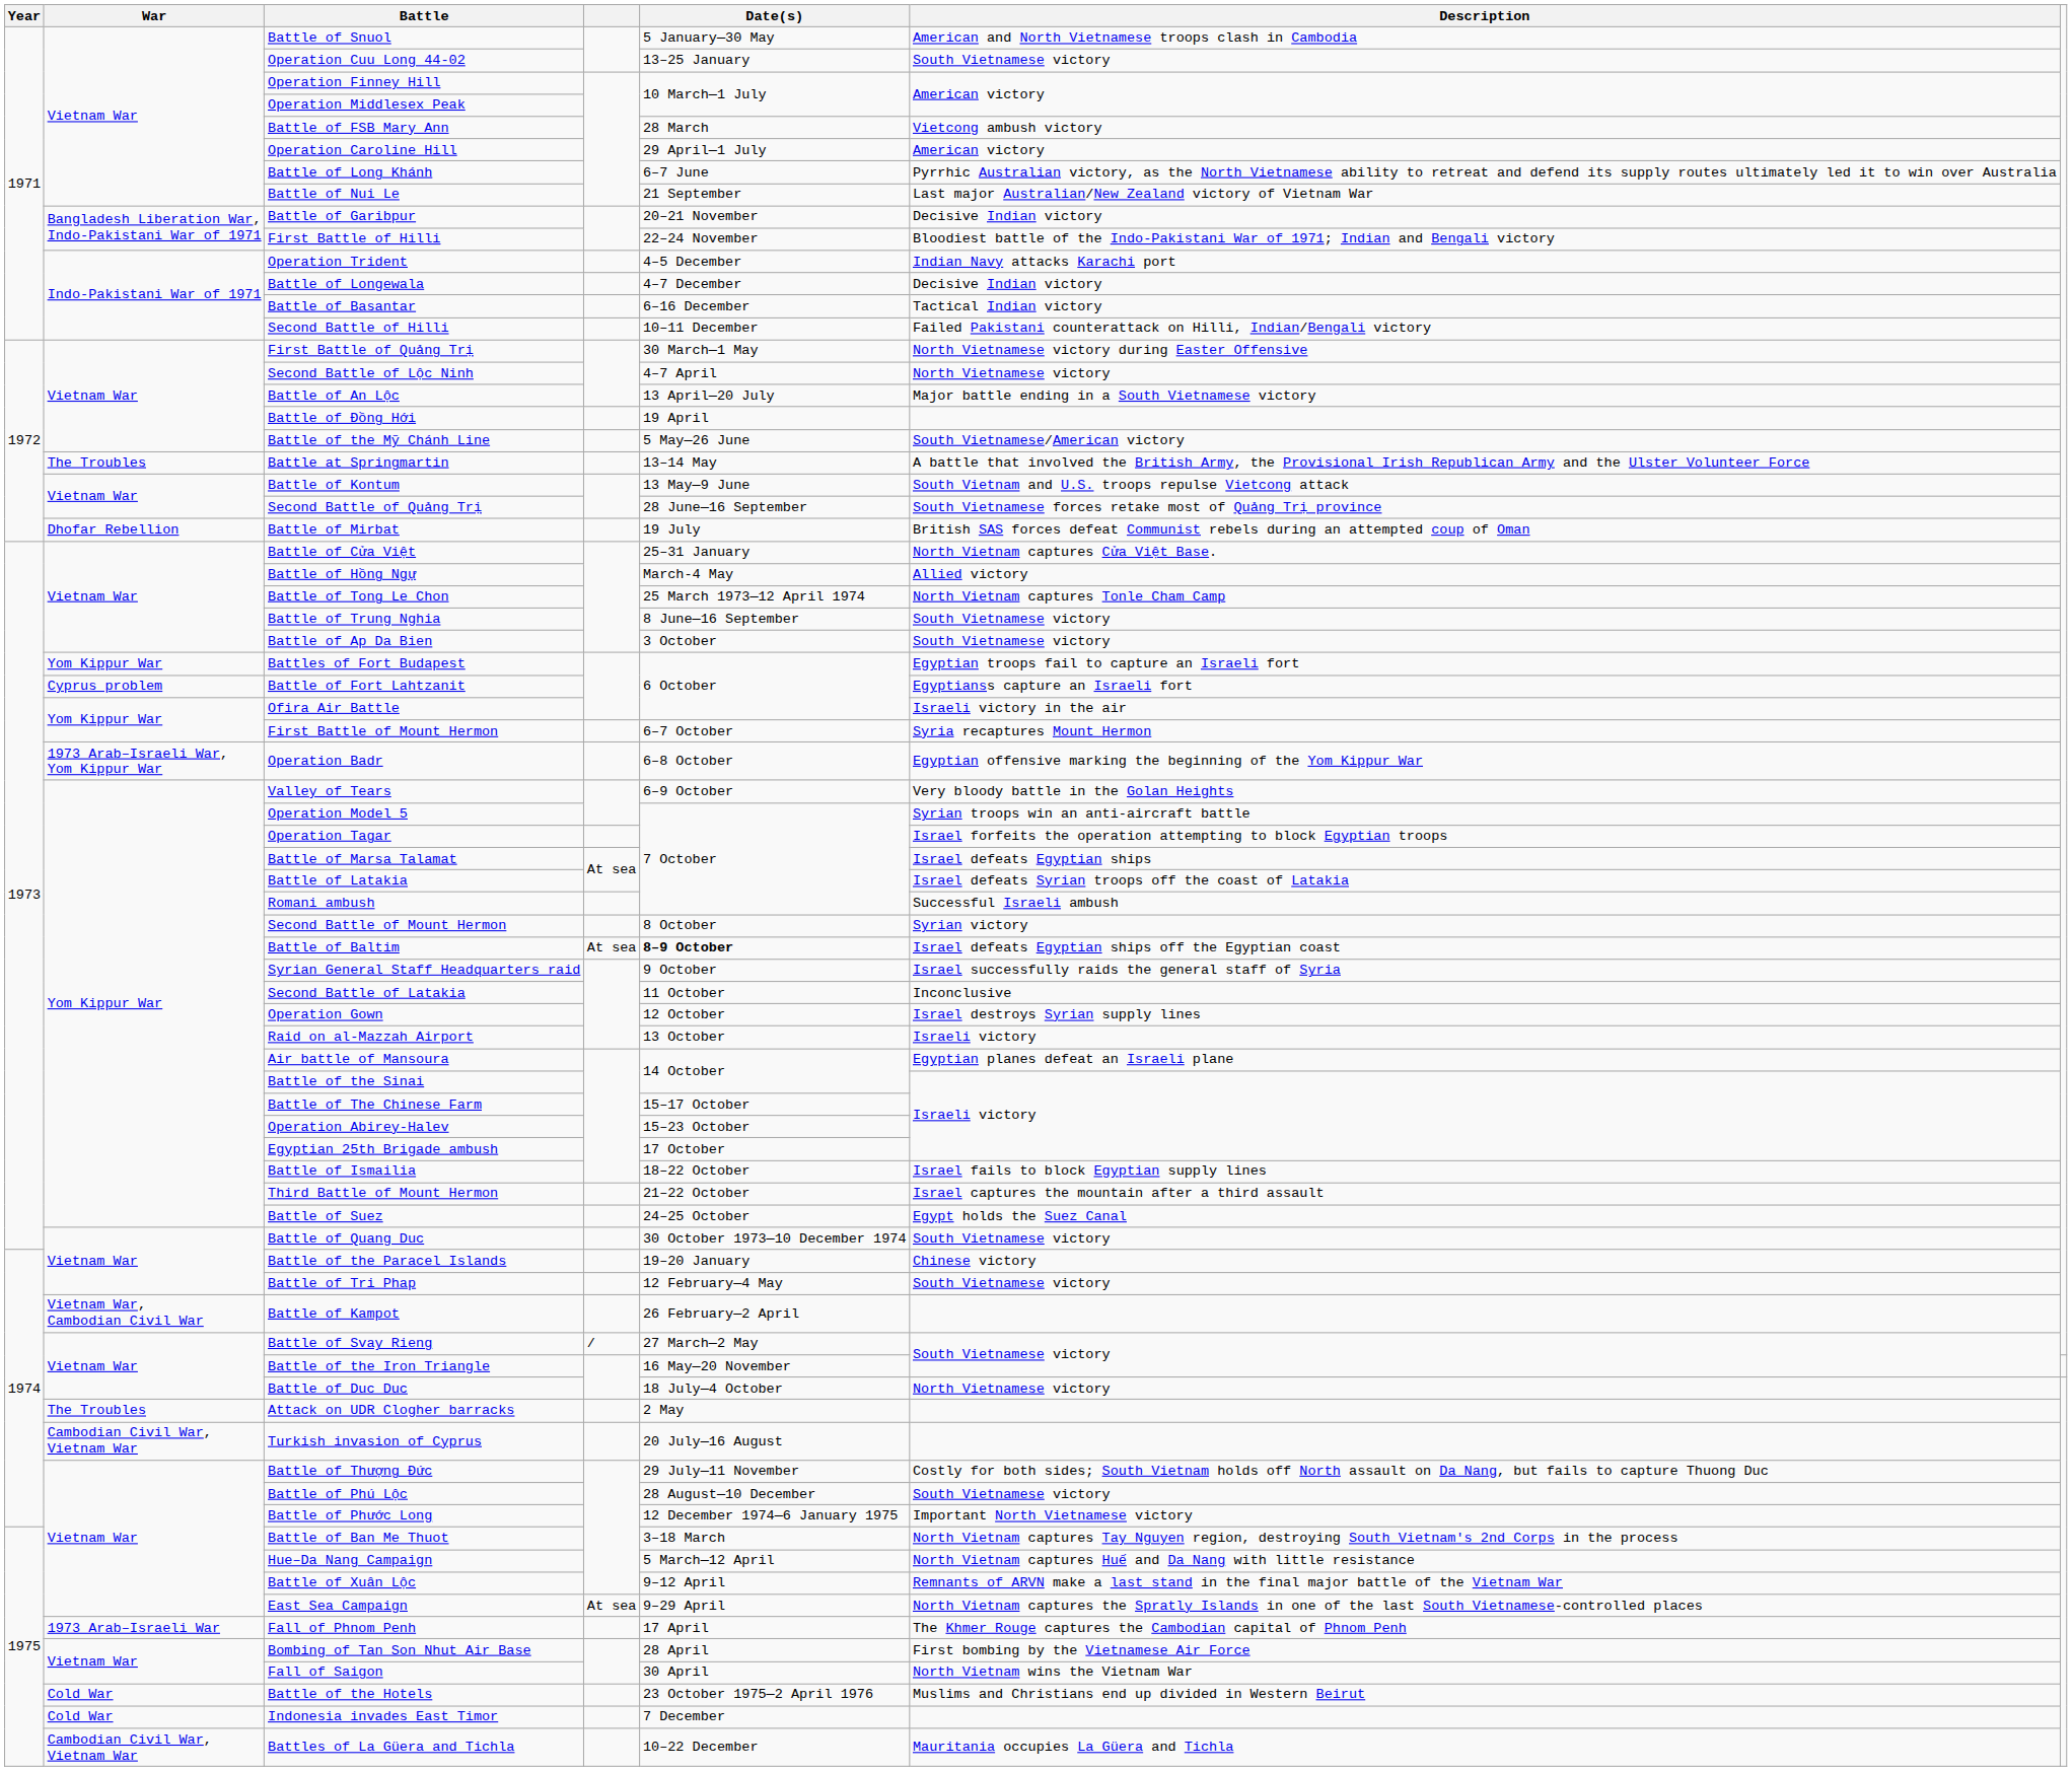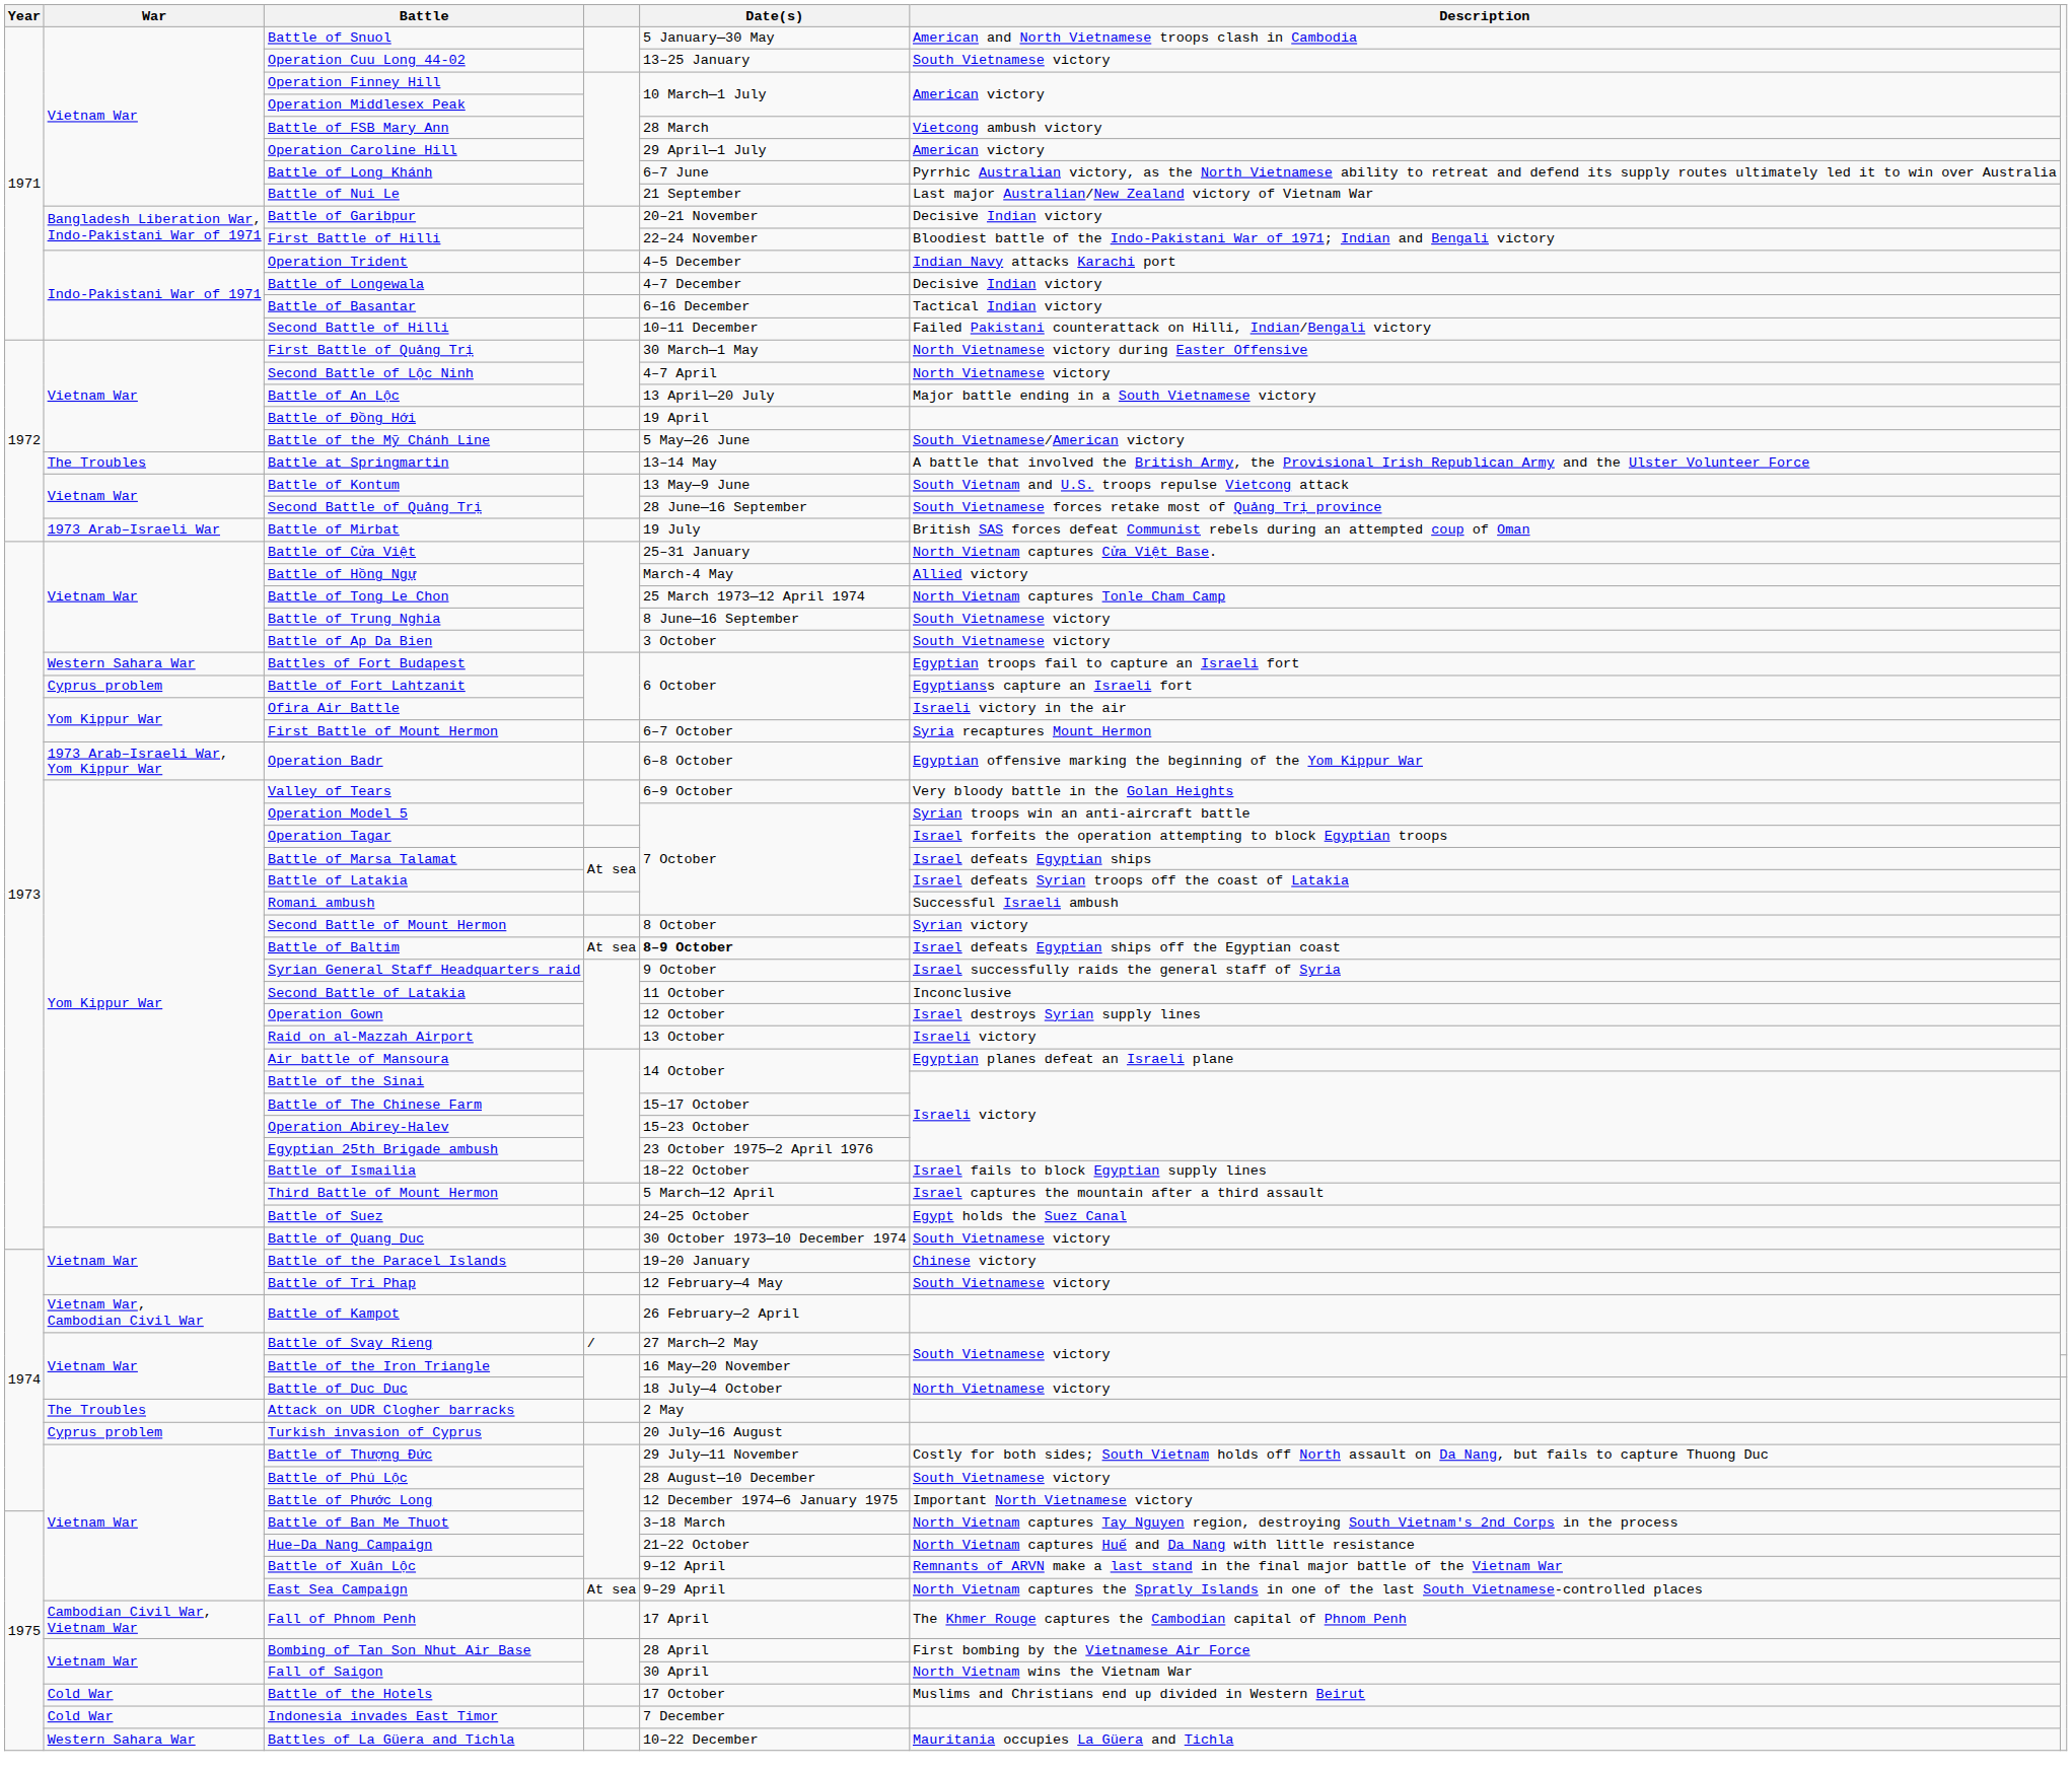Battle of Mirbat | War: Dhofar Rebellion -> 1973 Arab–Israeli War
Battles of Fort Budapest | War: Yom Kippur War -> Western Sahara War
Egyptian 25th Brigade ambush | Date(s): 17 October -> 23 October 1975—2 April 1976
Third Battle of Mount Hermon | Date(s): 21–22 October -> 5 March—12 April
Turkish invasion of Cyprus | War: Cambodian Civil War, Vietnam War -> Cyprus problem
Hue–Da Nang Campaign | Date(s): 5 March—12 April -> 21–22 October
Fall of Phnom Penh | War: 1973 Arab–Israeli War -> Cambodian Civil War, Vietnam War
Battle of the Hotels | Date(s): 23 October 1975—2 April 1976 -> 17 October
Battles of La Güera and Tichla | War: Cambodian Civil War, Vietnam War -> Western Sahara War
